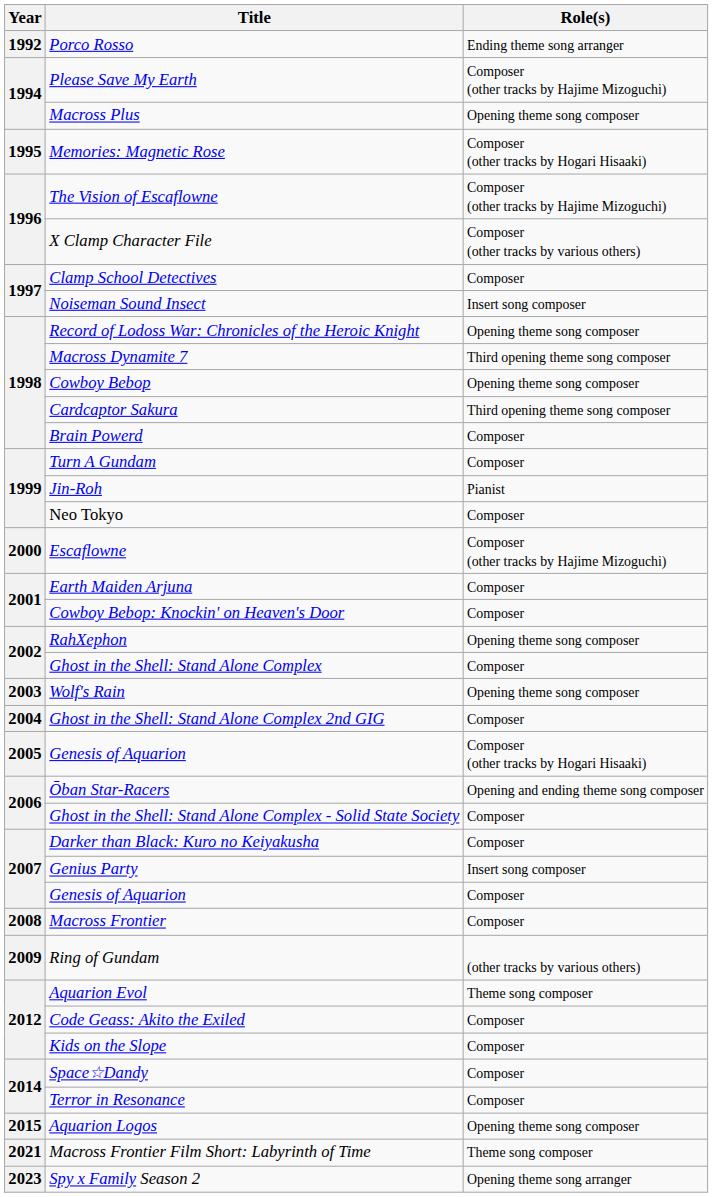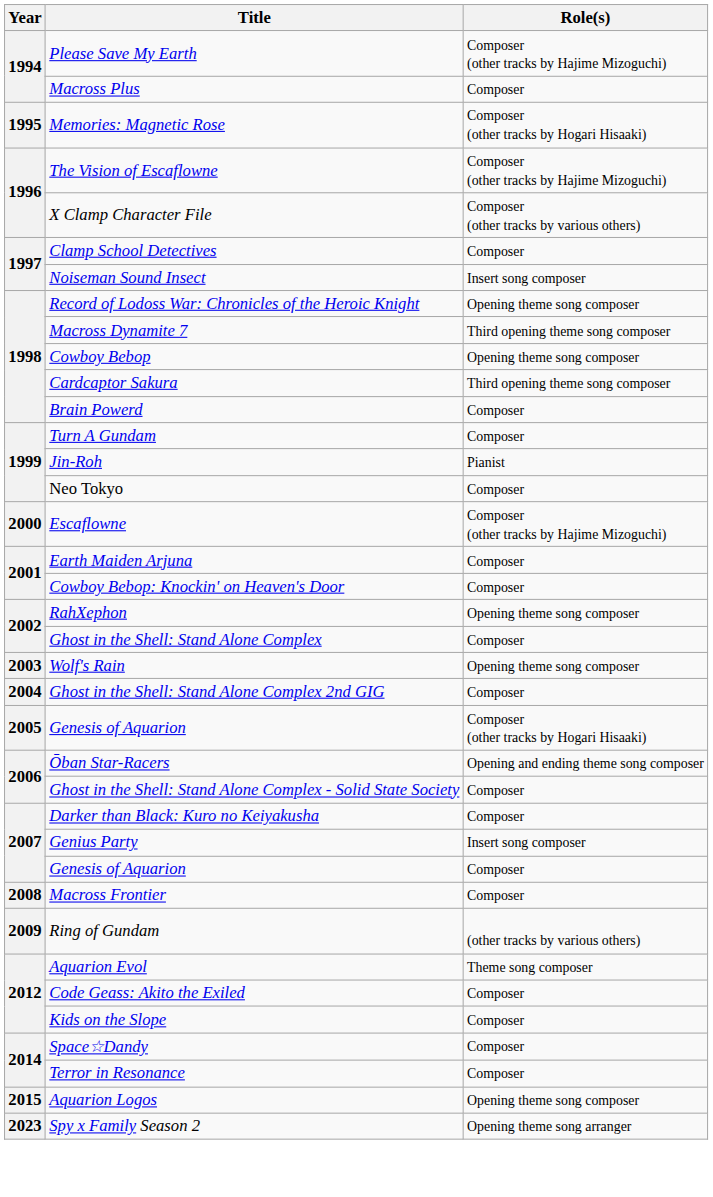- row: 1992 | Porco Rosso | Ending theme song arranger
Macross Plus | Role(s): Opening theme song composer -> Composer
- row: 2021 | Macross Frontier Film Short: Labyrinth of Time | Theme song composer
